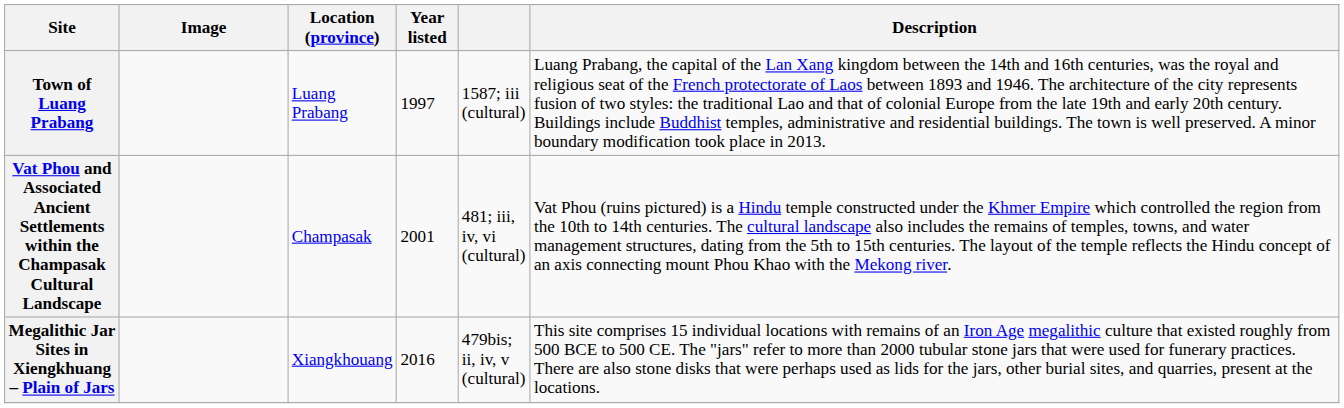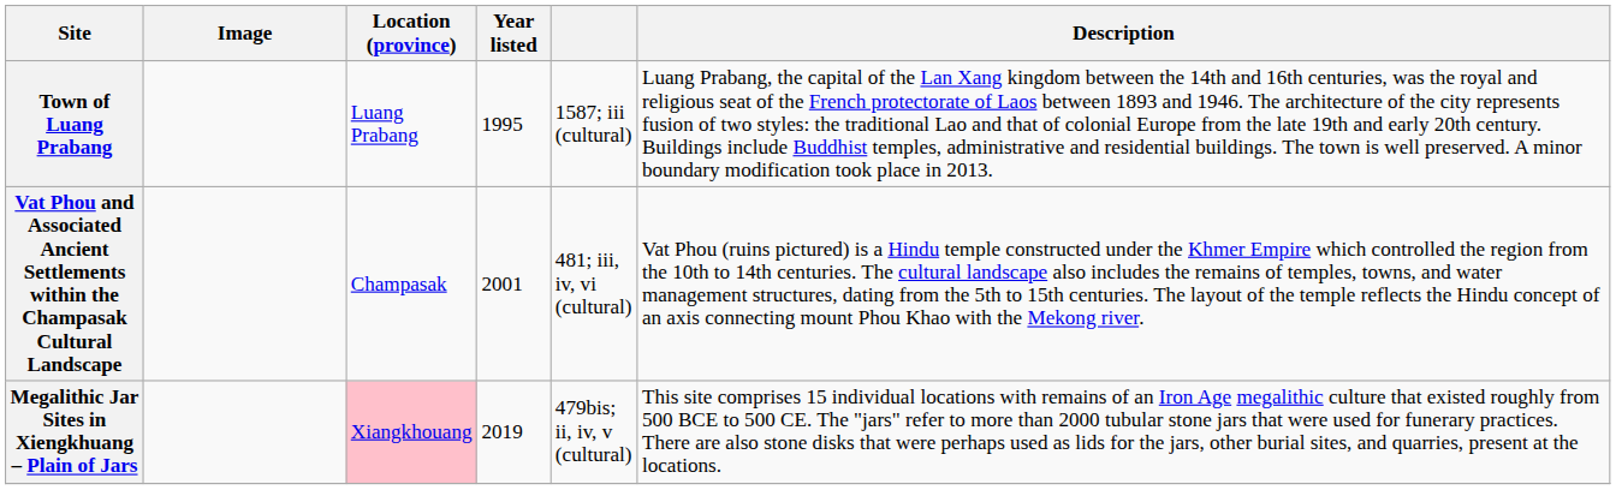Town of Luang Prabang | Year listed: 1997 -> 1995
Megalithic Jar Sites in Xiengkhuang – Plain of Jars | Location (province): no background -> pink background
Megalithic Jar Sites in Xiengkhuang – Plain of Jars | Year listed: 2016 -> 2019
